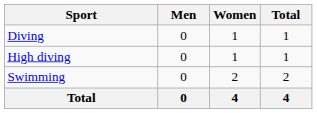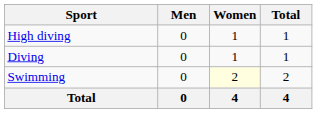rows swapped: Diving <-> High diving
Swimming | Women: no background -> lightyellow background
